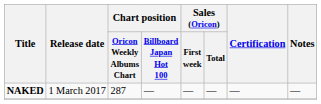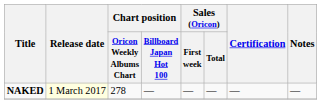NAKED | Release date: no background -> lightyellow background
NAKED | Chart position / Oricon Weekly Albums Chart: 287 -> 278
